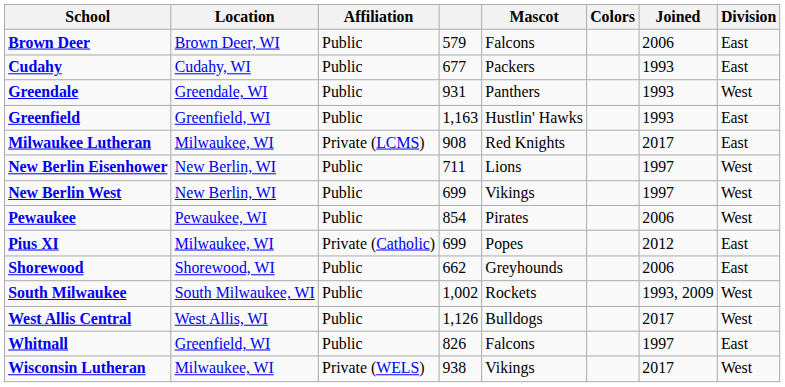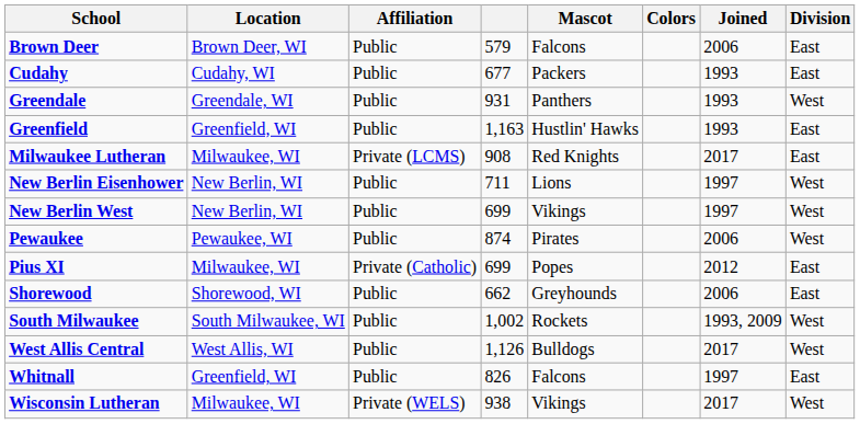Pewaukee | column 4: 854 -> 874
